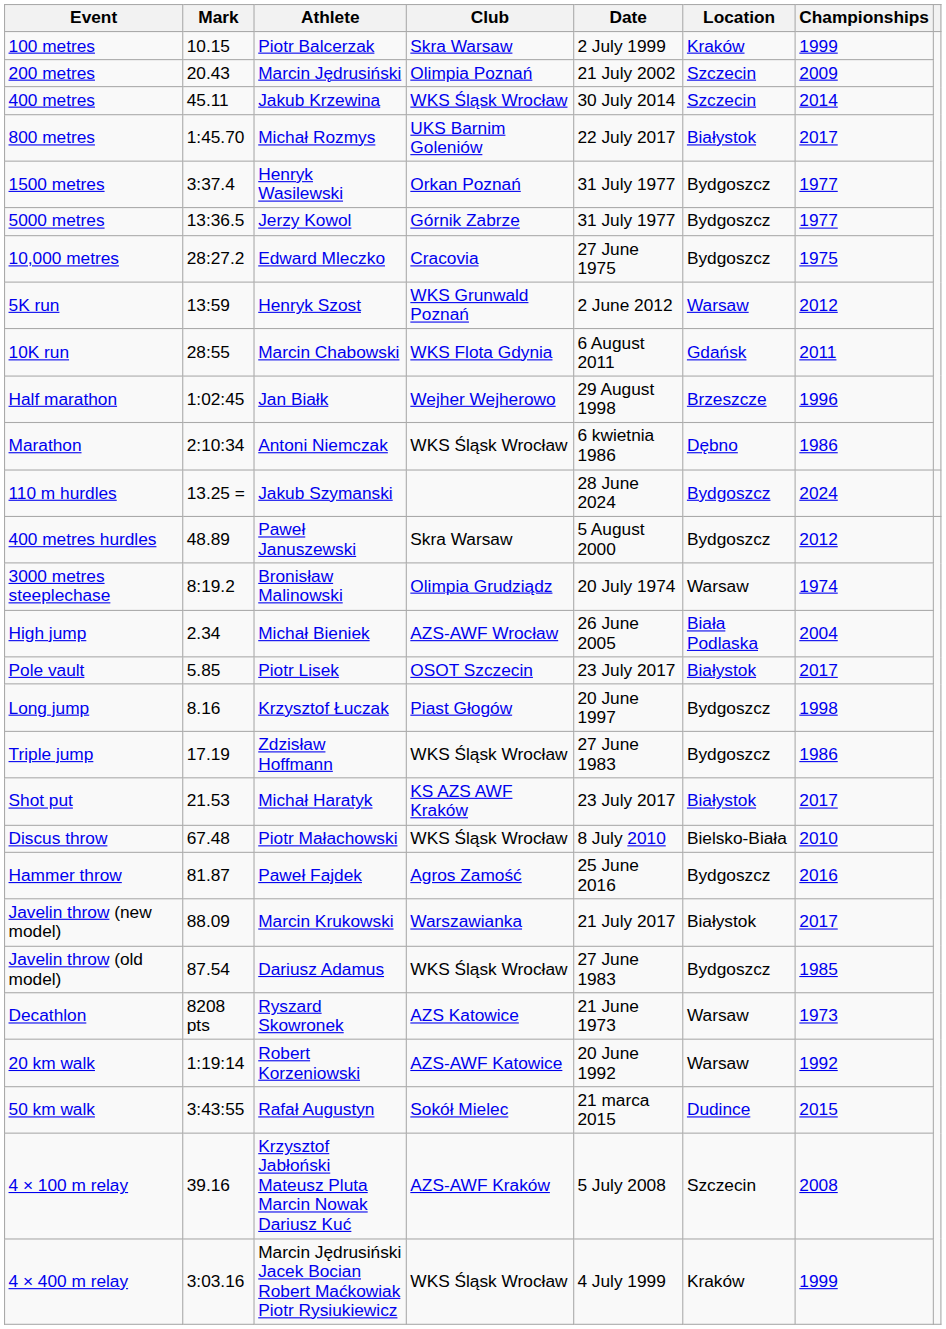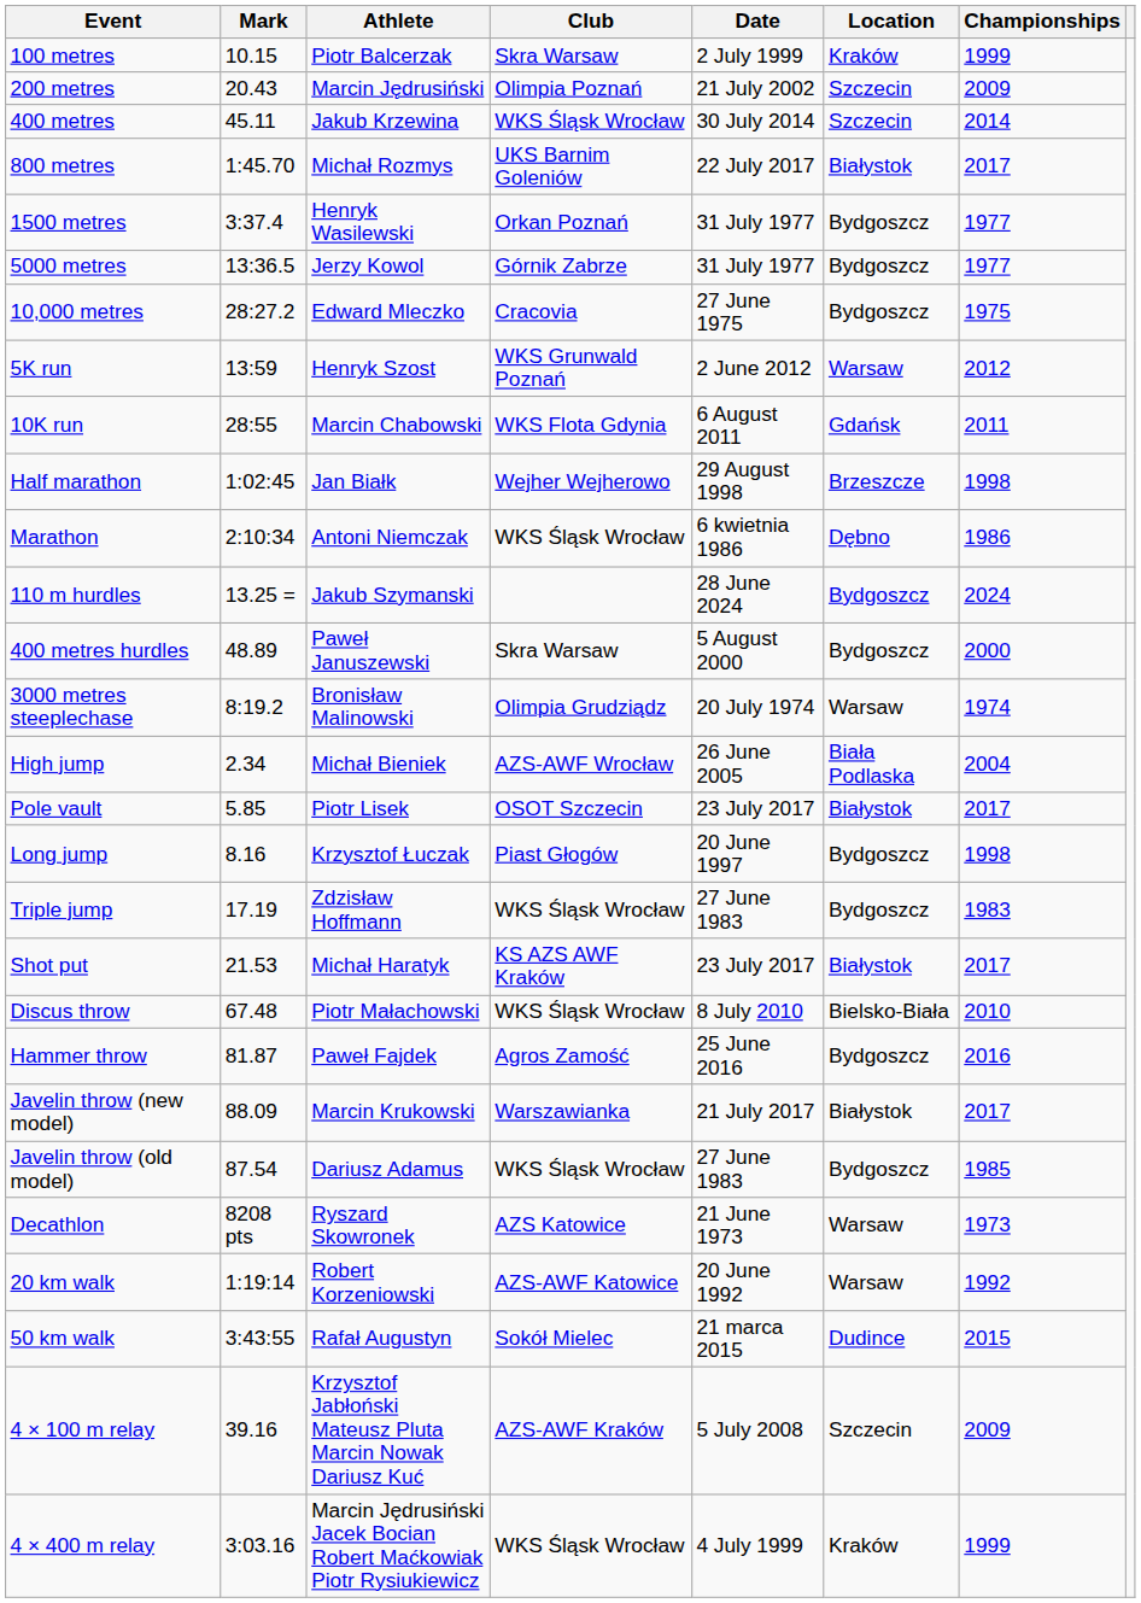Half marathon | Championships: 1996 -> 1998
400 metres hurdles | Championships: 2012 -> 2000
Triple jump | Championships: 1986 -> 1983
4 × 100 m relay | Championships: 2008 -> 2009
